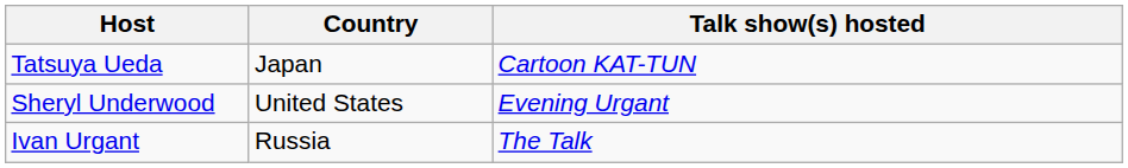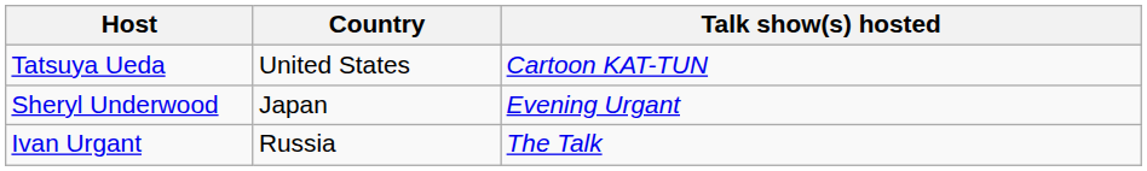Tatsuya Ueda | Country: Japan -> United States
Sheryl Underwood | Country: United States -> Japan
